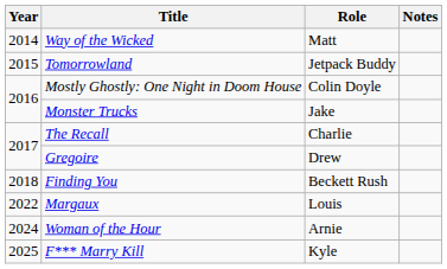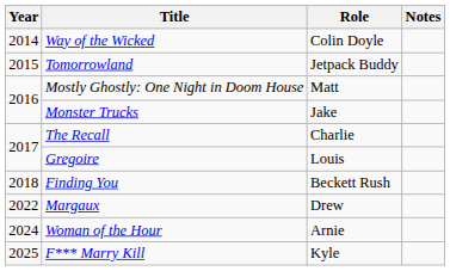Way of the Wicked | Role: Matt -> Colin Doyle
Mostly Ghostly: One Night in Doom House | Role: Colin Doyle -> Matt
Gregoire | Role: Drew -> Louis
Margaux | Role: Louis -> Drew
